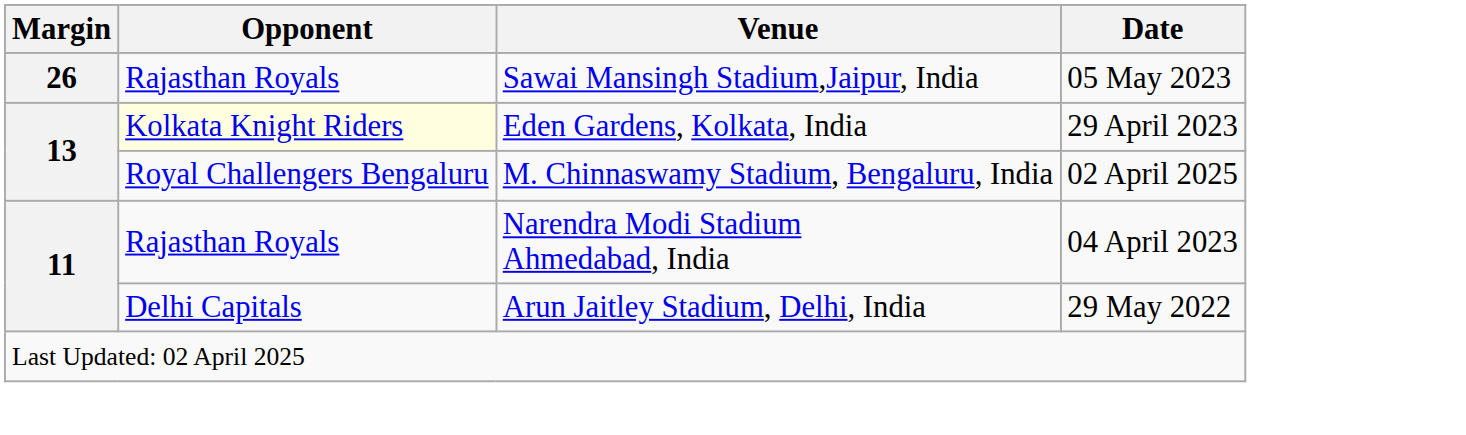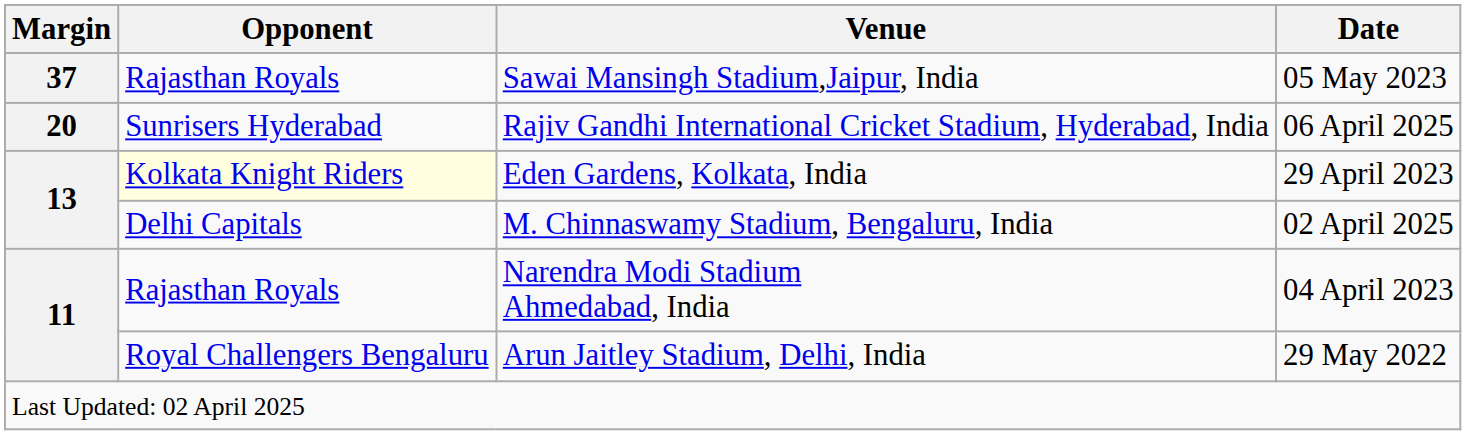Sawai Mansingh Stadium,Jaipur, India | Margin: 26 -> 37
+ row: 20 | Sunrisers Hyderabad | Rajiv Gandhi International Cricket Stadium, Hyderabad, India | 06 April 2025
M. Chinnaswamy Stadium, Bengaluru, India | Opponent: Royal Challengers Bengaluru -> Delhi Capitals
Arun Jaitley Stadium, Delhi, India | Opponent: Delhi Capitals -> Royal Challengers Bengaluru
